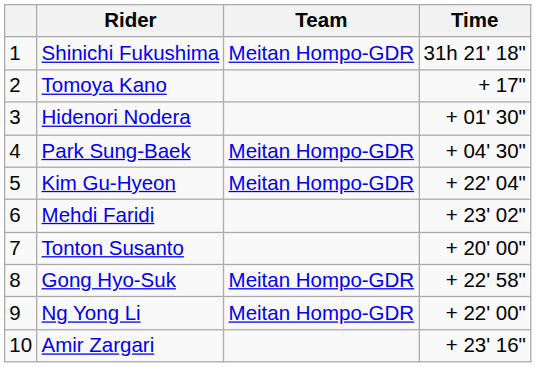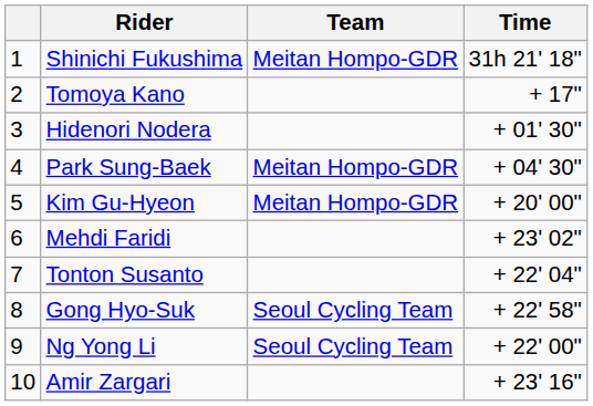Kim Gu-Hyeon | Time: + 22' 04" -> + 20' 00"
Tonton Susanto | Time: + 20' 00" -> + 22' 04"
Gong Hyo-Suk | Team: Meitan Hompo-GDR -> Seoul Cycling Team
Ng Yong Li | Team: Meitan Hompo-GDR -> Seoul Cycling Team
